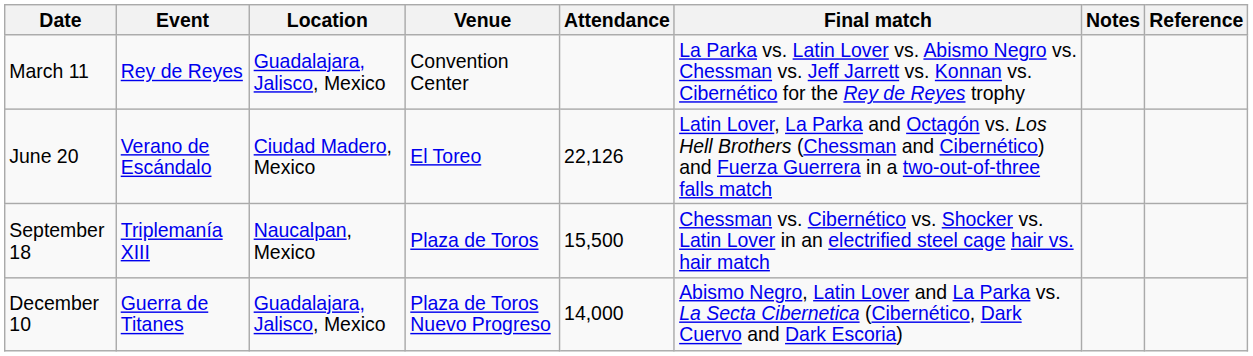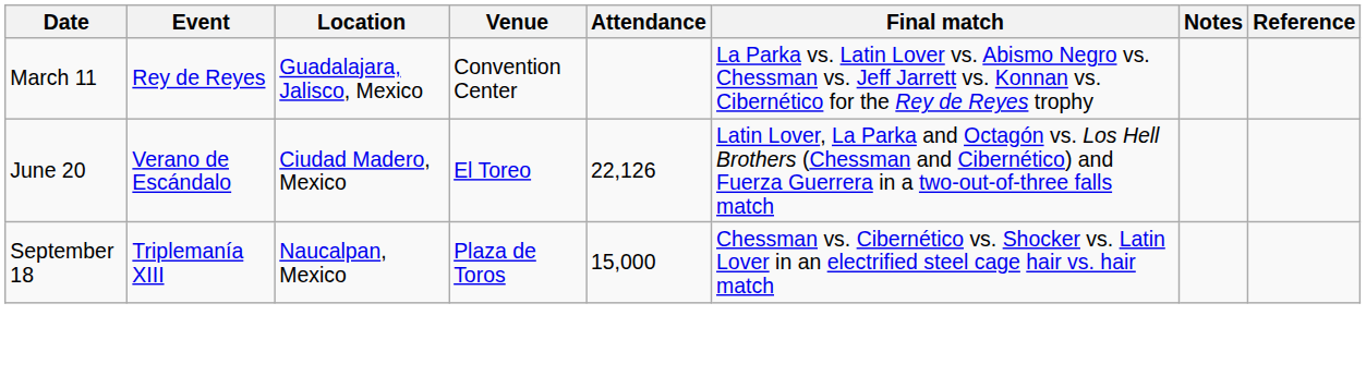September 18 | Attendance: 15,500 -> 15,000
- row: December 10 | Guerra de Titanes | Guadalajara, Jalisco, Mexico | Plaza de Toros Nuevo Progreso | 14,000 | Abismo Negro, Latin Lover and La Parka vs. La Secta Cibernetica (Cibernético, Dark Cuervo and Dark Escoria)
